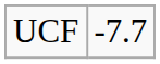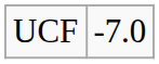UCF | column 2: -7.7 -> -7.0
